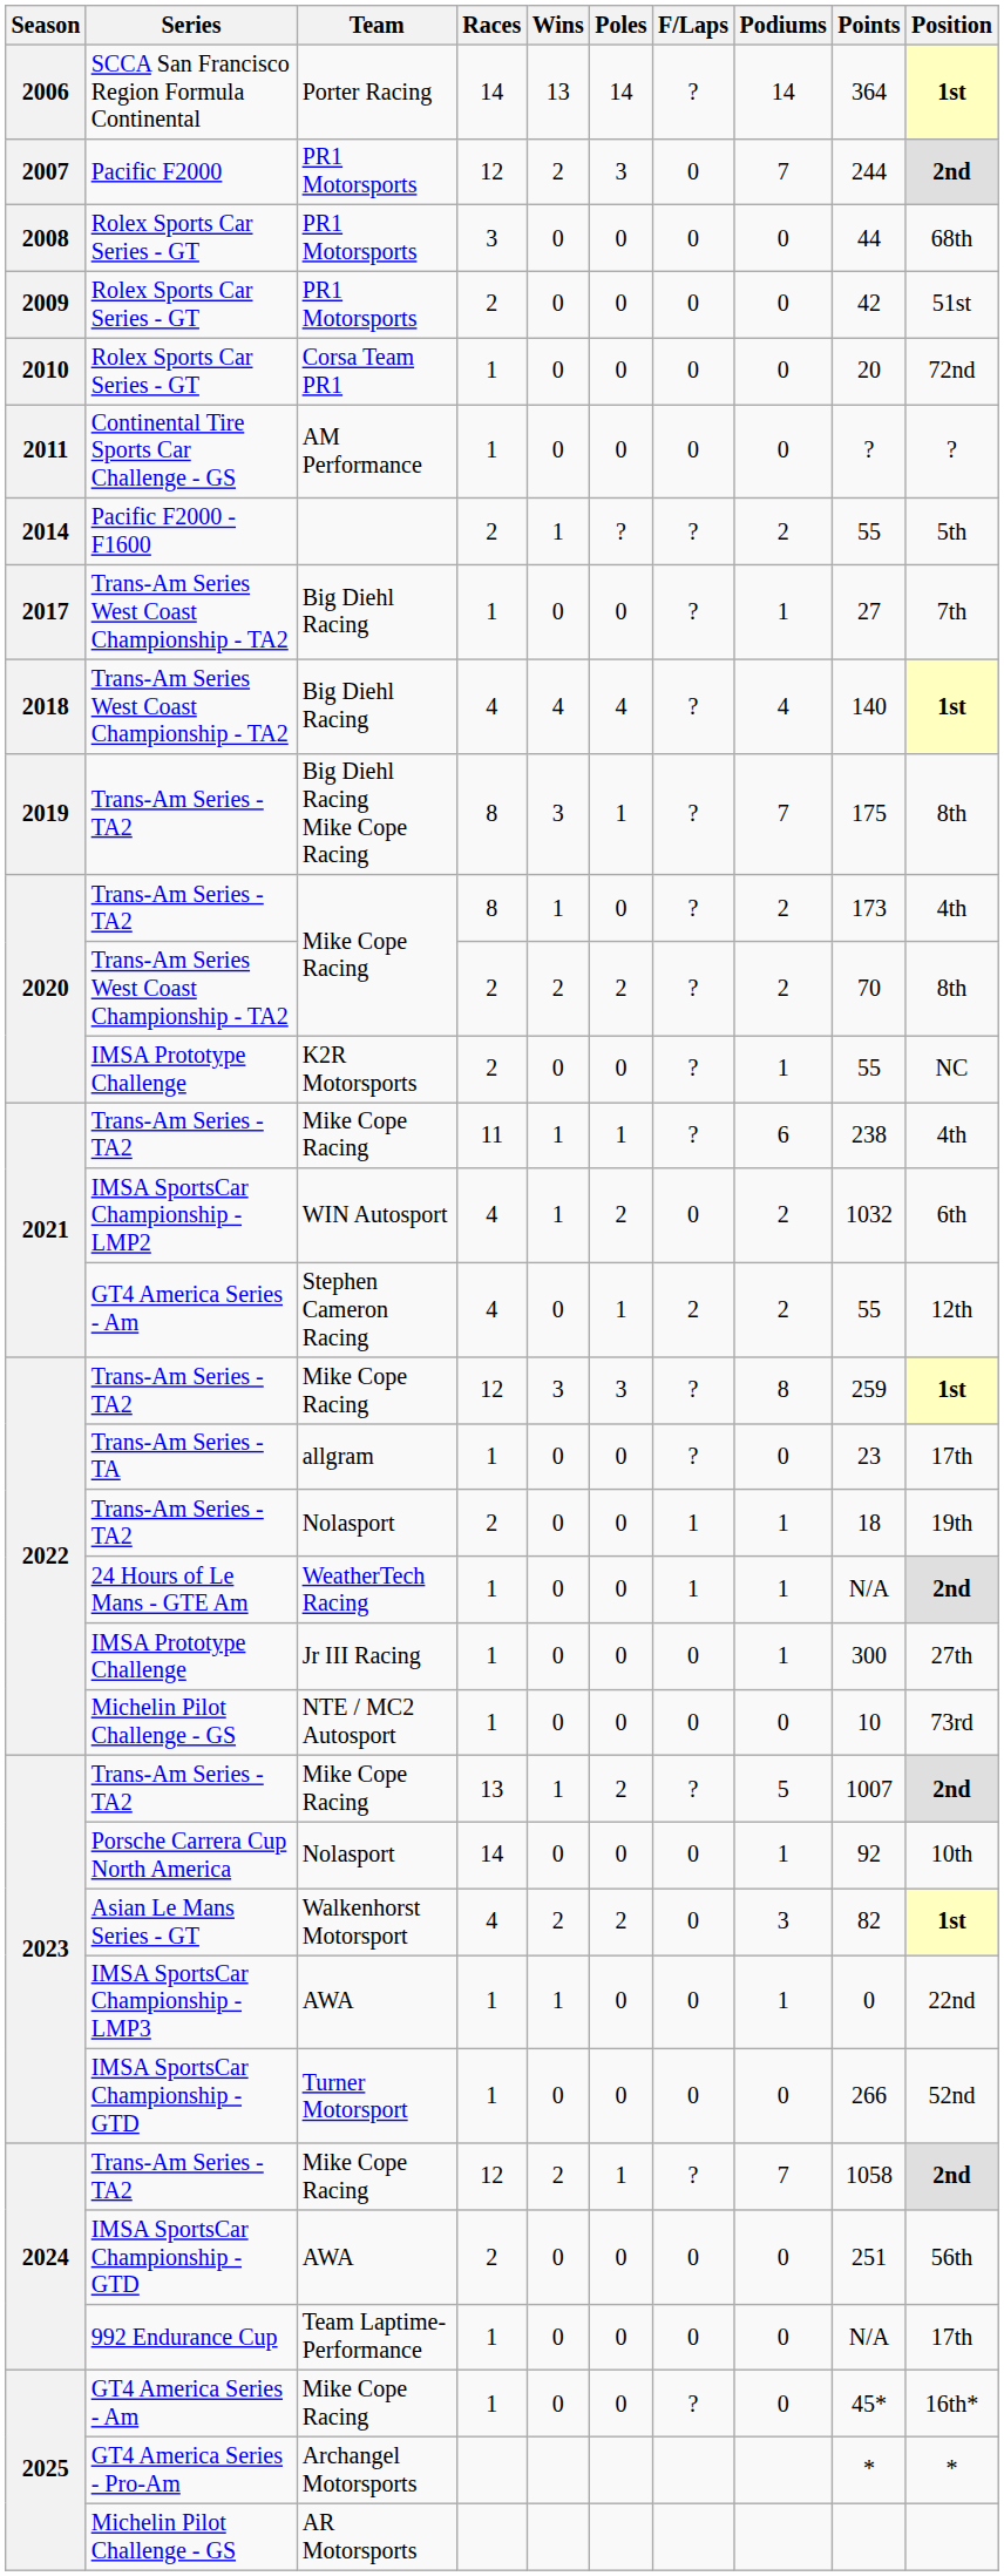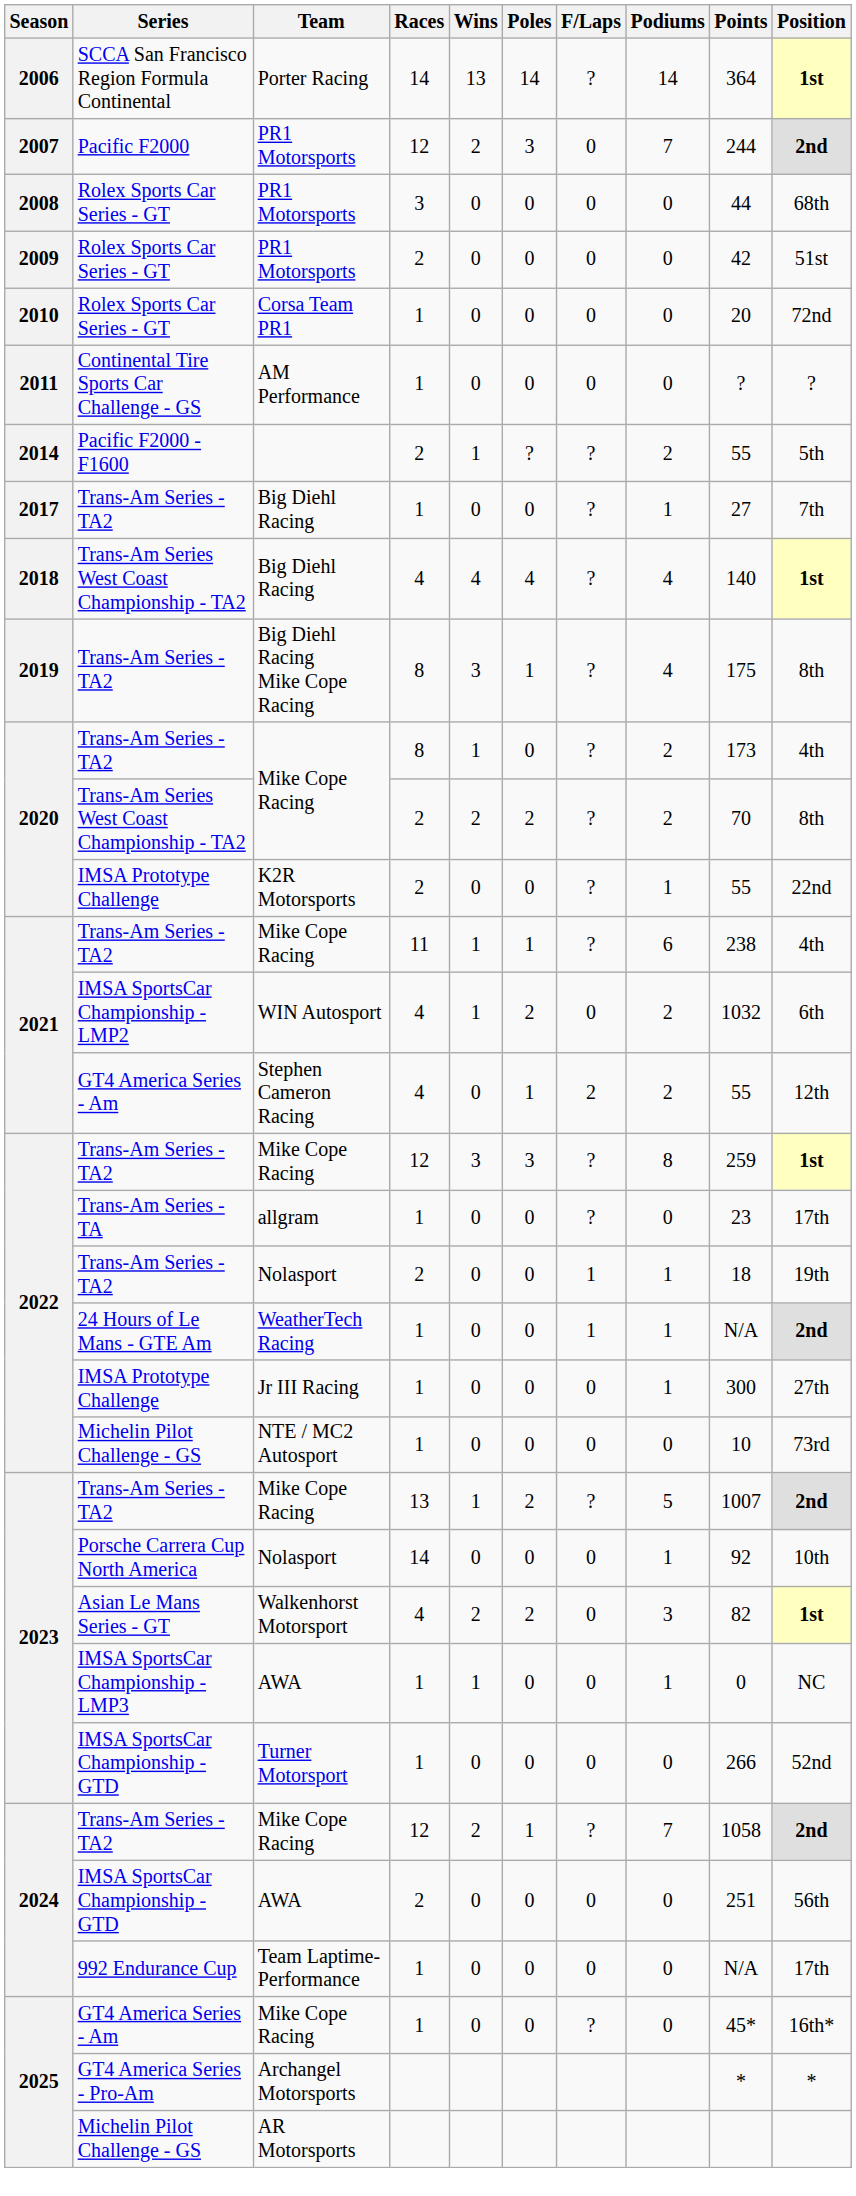2017 / Big Diehl Racing | Series: Trans-Am Series West Coast Championship - TA2 -> Trans-Am Series - TA2
Big Diehl Racing Mike Cope Racing | Podiums: 7 -> 4
K2R Motorsports | Position: NC -> 22nd
2023 / AWA | Position: 22nd -> NC
